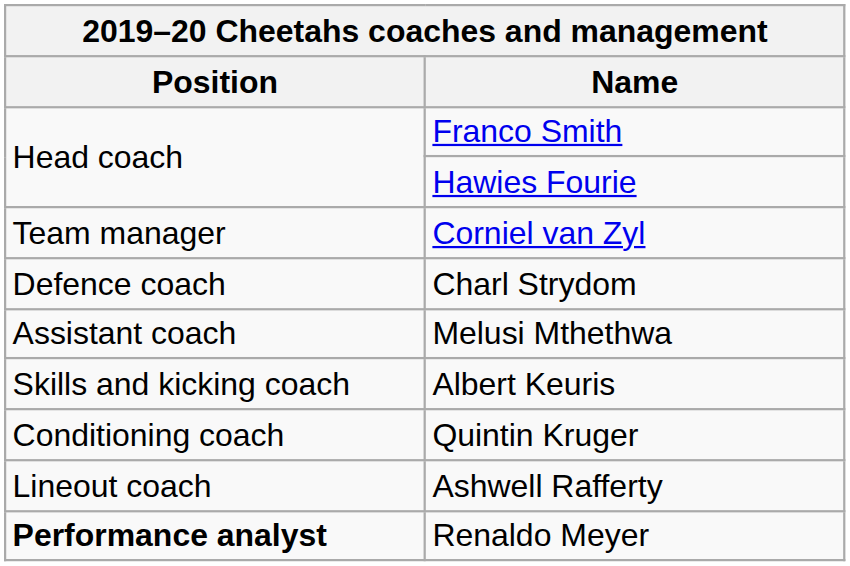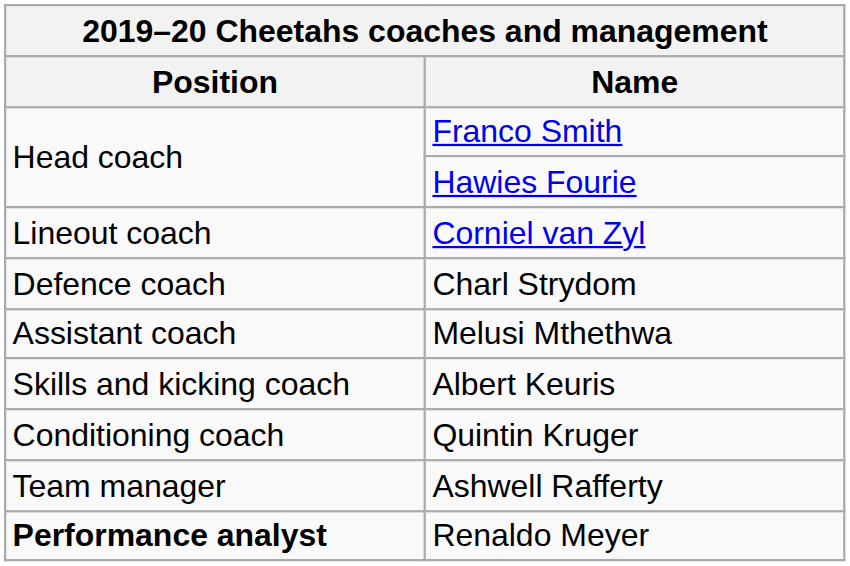Corniel van Zyl | Position: Team manager -> Lineout coach
Ashwell Rafferty | Position: Lineout coach -> Team manager
